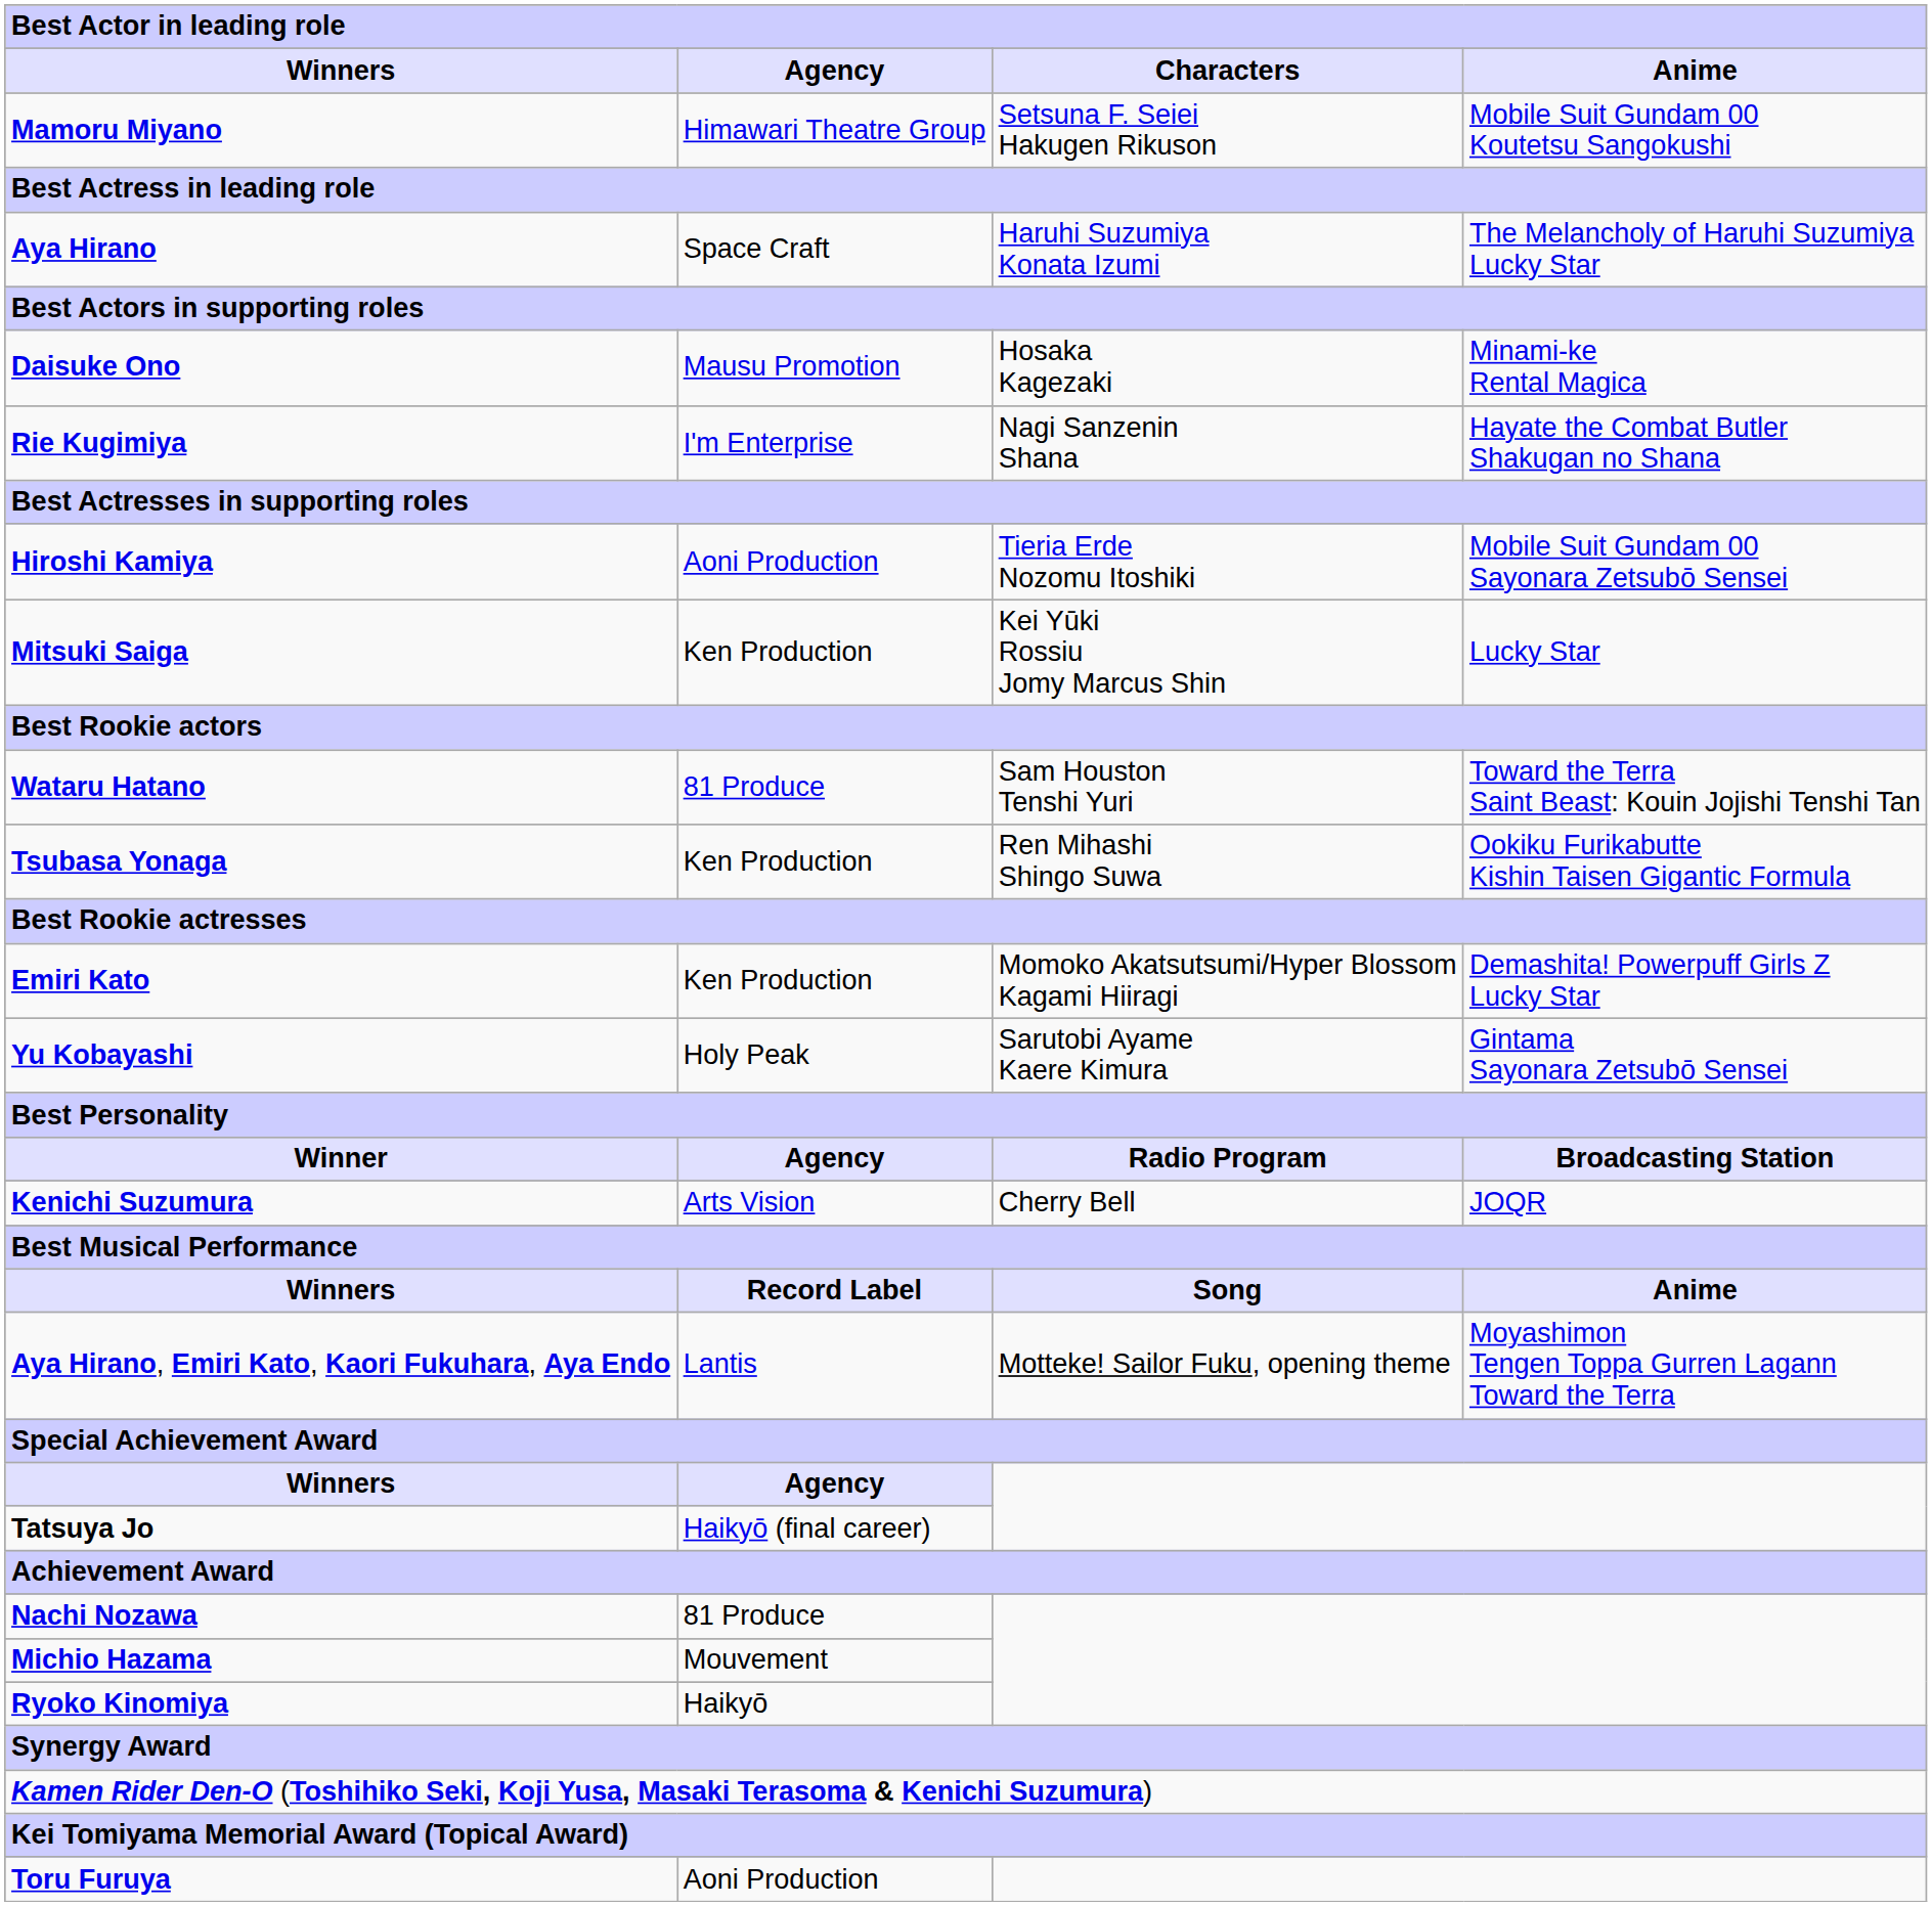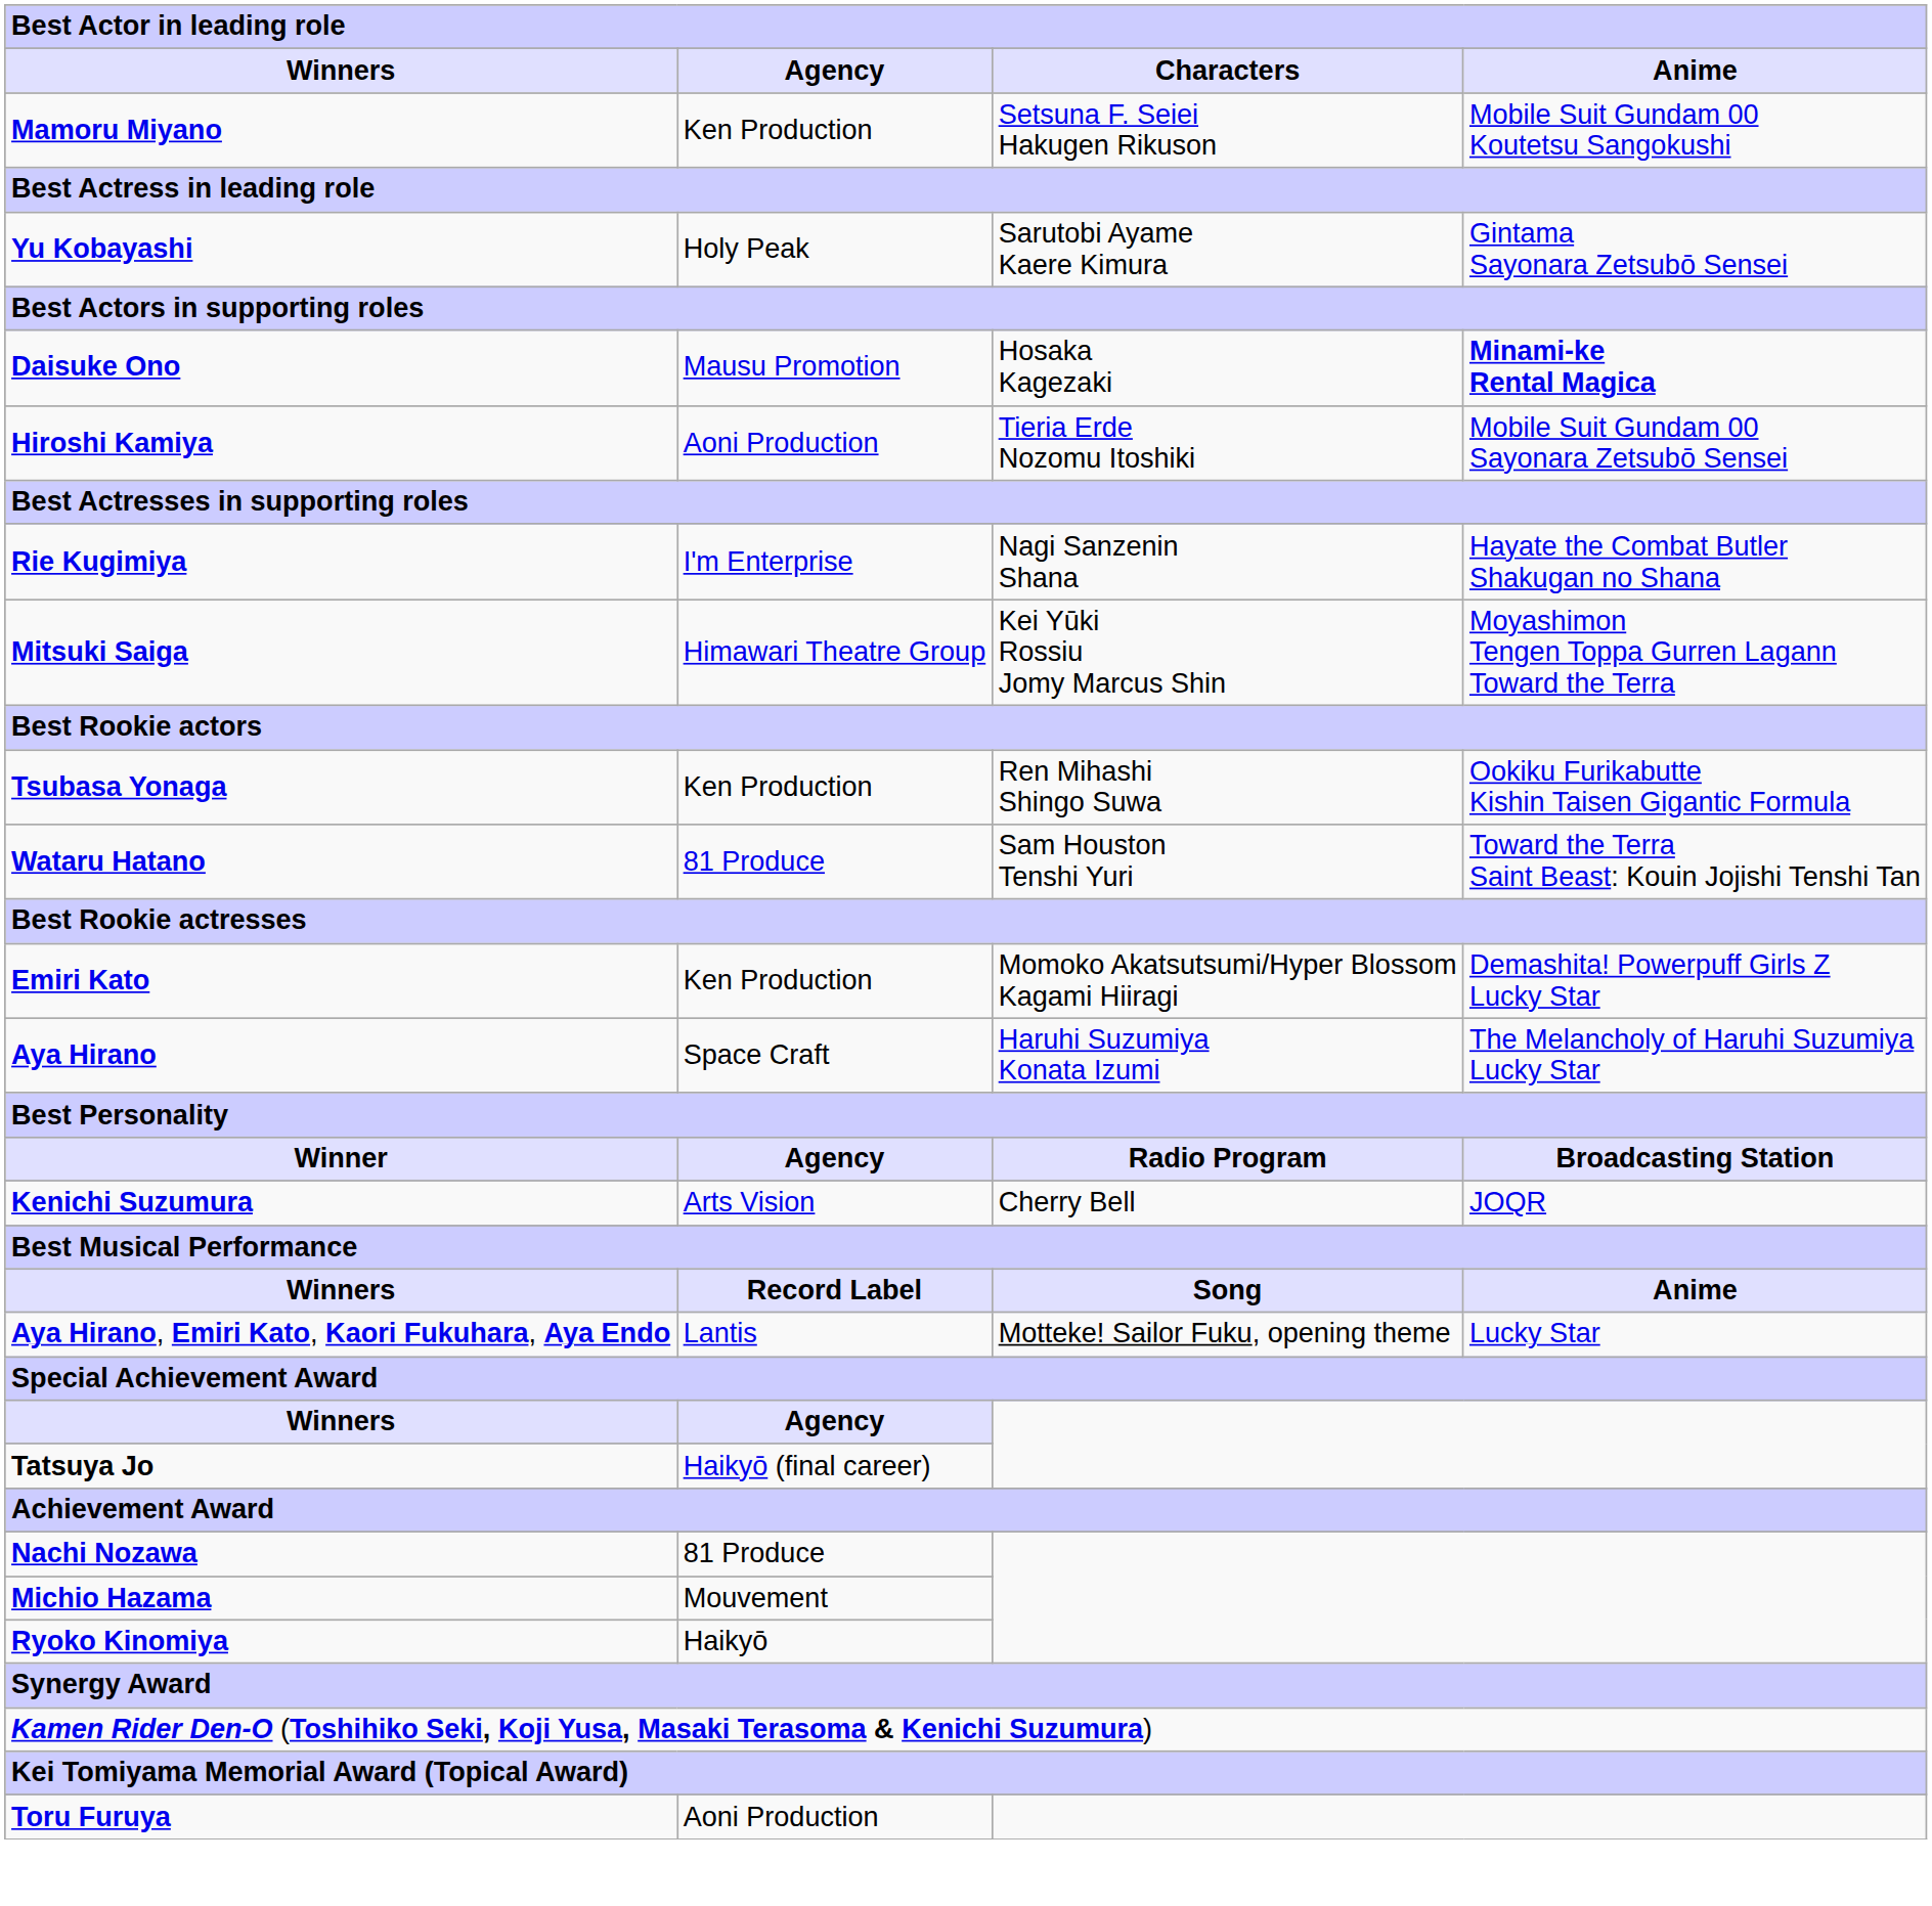Mamoru Miyano | Agency: Himawari Theatre Group -> Ken Production
rows swapped: Aya Hirano <-> Yu Kobayashi
Daisuke Ono | Anime: normal -> bold
rows swapped: Hiroshi Kamiya <-> Rie Kugimiya
Mitsuki Saiga | Agency: Ken Production -> Himawari Theatre Group
Mitsuki Saiga | Anime: Lucky Star -> Moyashimon Tengen Toppa Gurren Lagann Toward the Terra
rows swapped: Wataru Hatano <-> Tsubasa Yonaga
Aya Hirano, Emiri Kato, Kaori Fukuhara, Aya Endo | Anime: Moyashimon Tengen Toppa Gurren Lagann Toward the Terra -> Lucky Star
